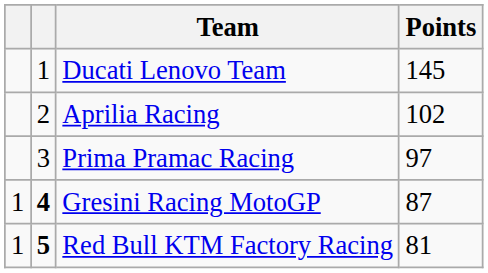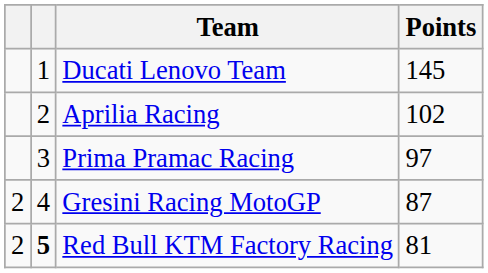Gresini Racing MotoGP | column 1: 1 -> 2
Gresini Racing MotoGP | column 2: bold -> normal
Red Bull KTM Factory Racing | column 1: 1 -> 2
